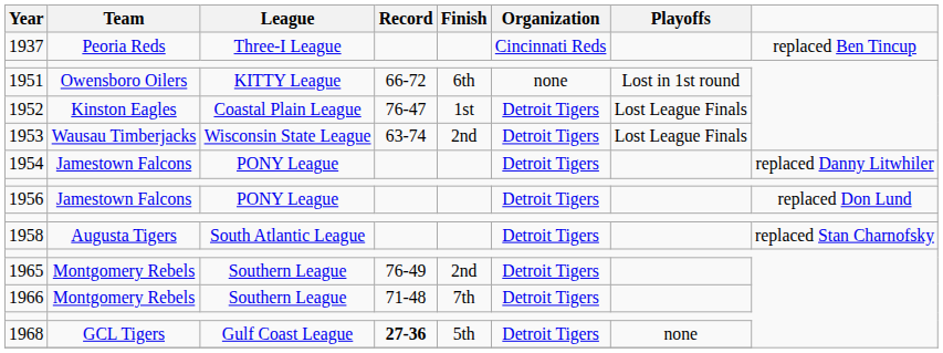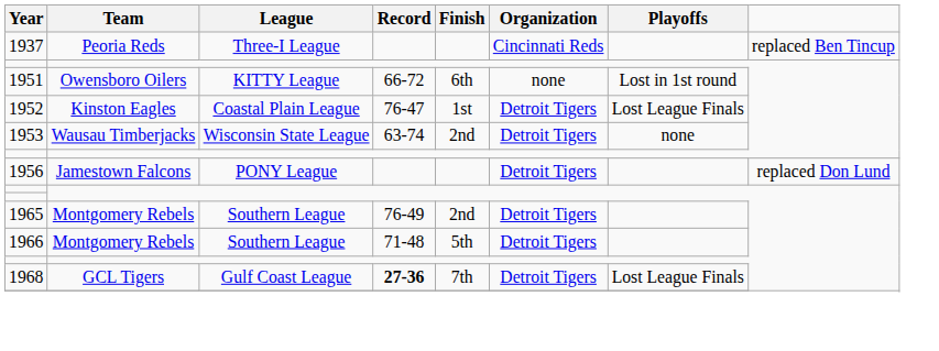1953 | Playoffs: Lost League Finals -> none
- row: 1954 | Jamestown Falcons | PONY League | Detroit Tigers | replaced Danny Litwhiler
- row: 1958 | Augusta Tigers | South Atlantic League | Detroit Tigers | replaced Stan Charnofsky
1966 | Finish: 7th -> 5th
1968 | Finish: 5th -> 7th
1968 | Playoffs: none -> Lost League Finals
